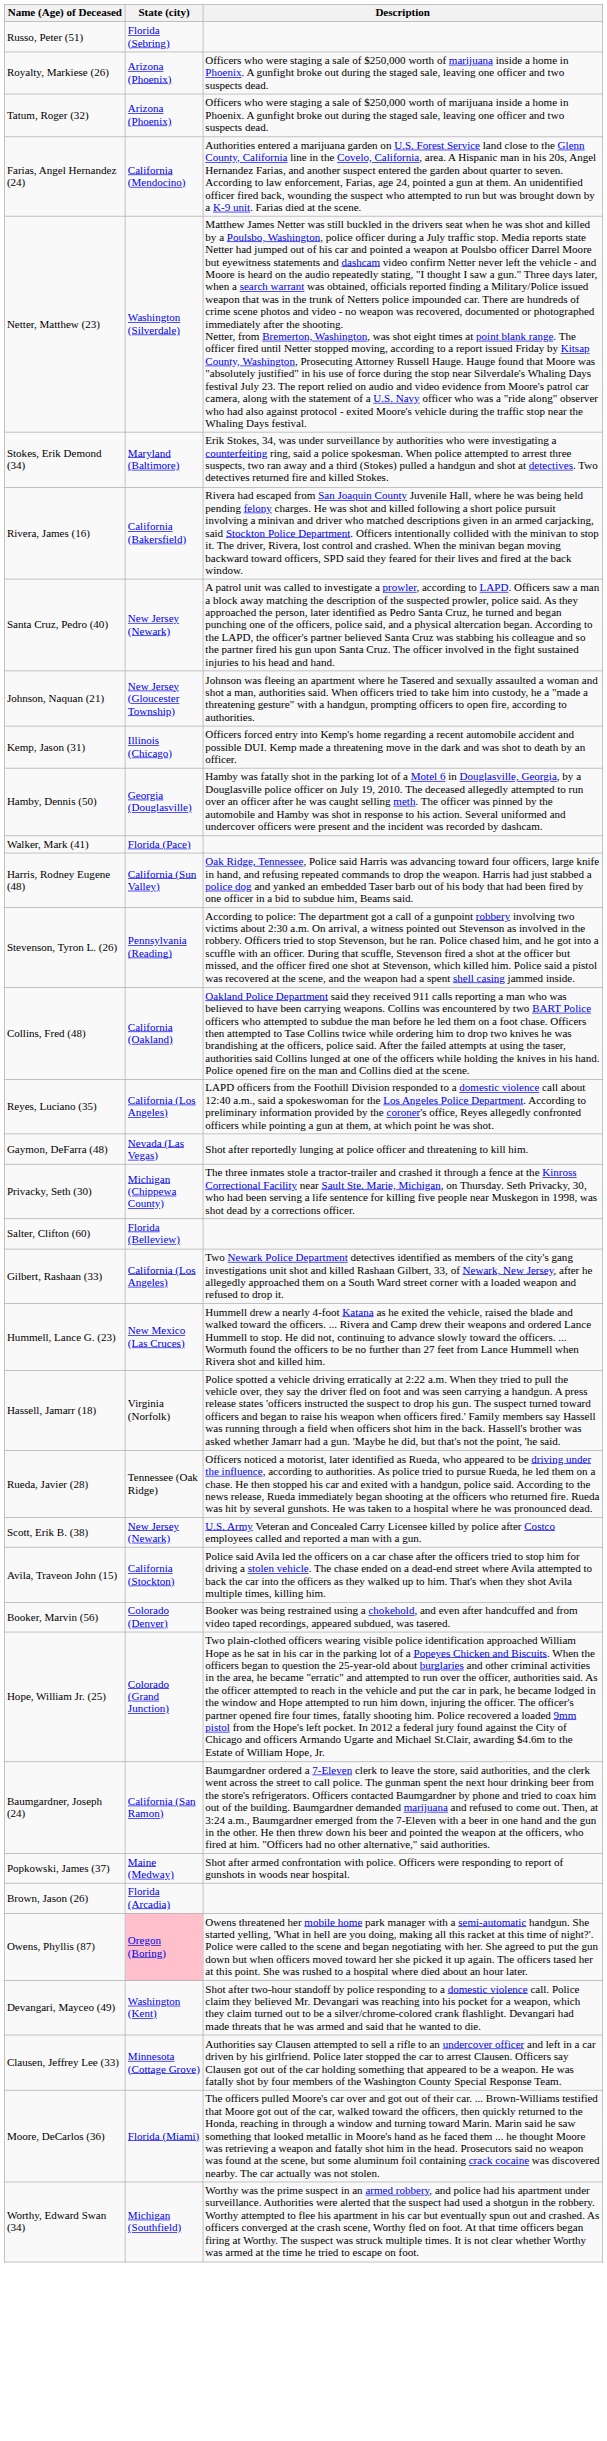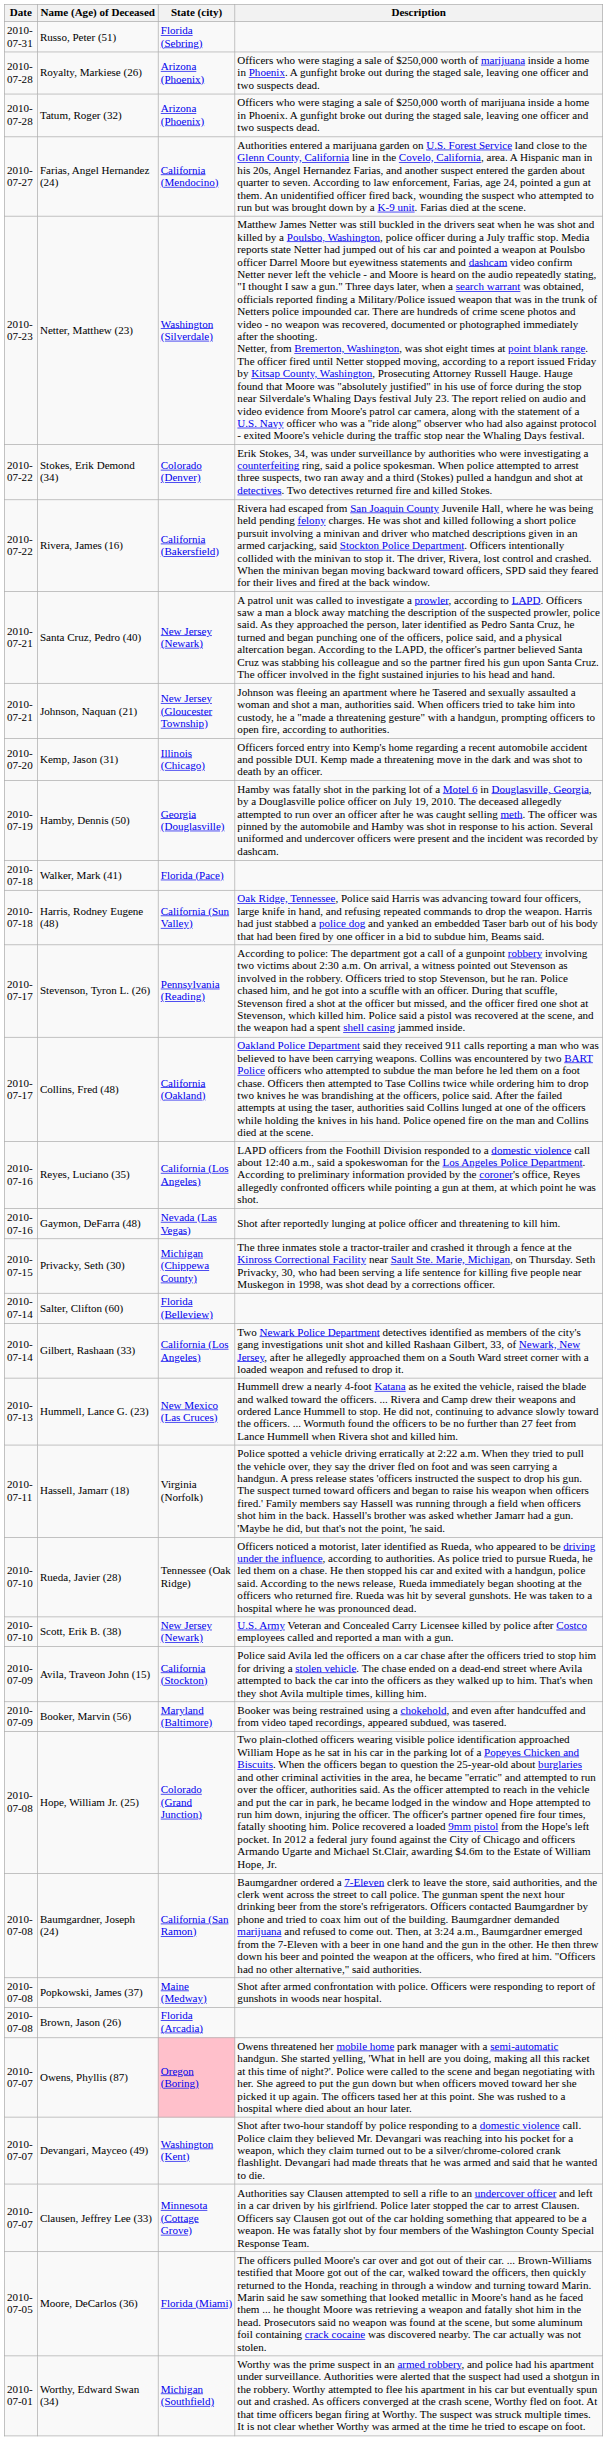+ column: Date | 2010-07-31 | 2010-07-28 | 2010-07-28 | 2010-07-27 | 2010-07-23 | 2010-07-22 | 2010-07-22 | 2010-07-21 | 2010-07-21 | 2010-07-20 | 2010-07-19 | 2010-07-18 | 2010-07-18 | 2010-07-17 | 2010-07-17 | 2010-07-16 | 2010-07-16 | 2010-07-15 | 2010-07-14 | 2010-07-14 | 2010-07-13 | 2010-07-11 | 2010-07-10 | 2010-07-10 | 2010-07-09 | 2010-07-09 | 2010-07-08 | 2010-07-08 | 2010-07-08 | 2010-07-08 | 2010-07-07 | 2010-07-07 | 2010-07-07 | 2010-07-05 | 2010-07-01
Stokes, Erik Demond (34) | State (city): Maryland (Baltimore) -> Colorado (Denver)
Booker, Marvin (56) | State (city): Colorado (Denver) -> Maryland (Baltimore)
